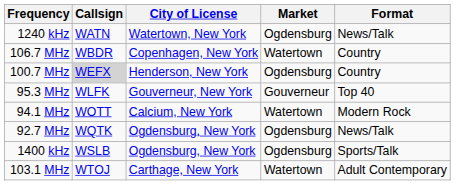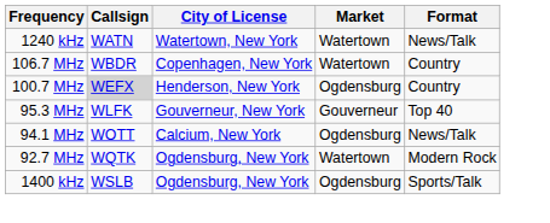1240 kHz | Market: Ogdensburg -> Watertown
94.1 MHz | Market: Watertown -> Ogdensburg
94.1 MHz | Format: Modern Rock -> News/Talk
92.7 MHz | Market: Ogdensburg -> Watertown
92.7 MHz | Format: News/Talk -> Modern Rock
- row: 103.1 MHz | WTOJ | Carthage, New York | Watertown | Adult Contemporary
